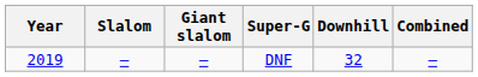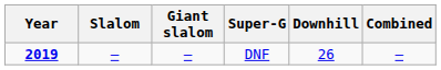DNF | Year: normal -> bold
DNF | Downhill: 32 -> 26
